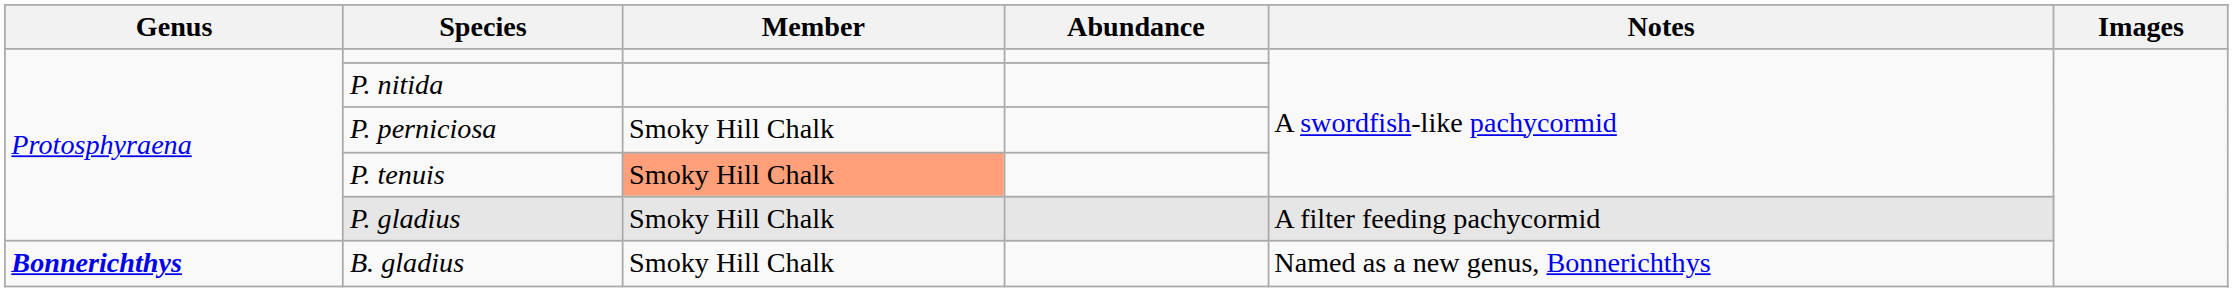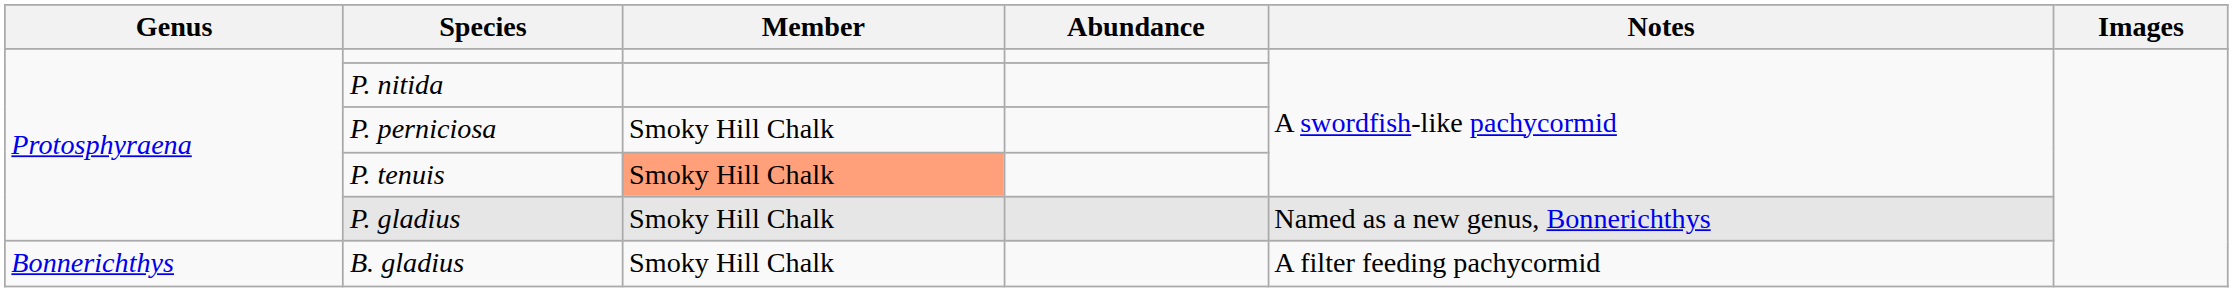P. gladius | Notes: A filter feeding pachycormid -> Named as a new genus, Bonnerichthys
B. gladius | Genus: bold -> normal
B. gladius | Notes: Named as a new genus, Bonnerichthys -> A filter feeding pachycormid
